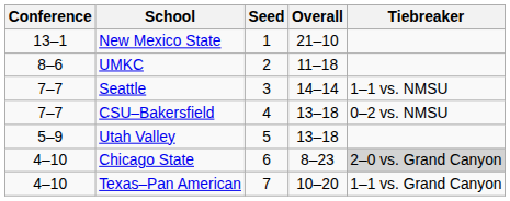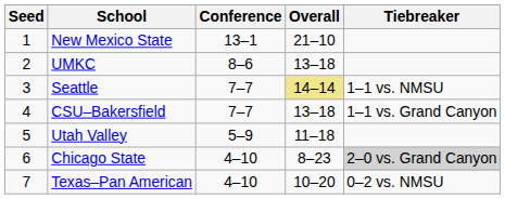columns swapped: Seed <-> Conference
UMKC | Overall: 11–18 -> 13–18
Seattle | Overall: no background -> khaki background
CSU–Bakersfield | Tiebreaker: 0–2 vs. NMSU -> 1–1 vs. Grand Canyon
Utah Valley | Overall: 13–18 -> 11–18
Texas–Pan American | Tiebreaker: 1–1 vs. Grand Canyon -> 0–2 vs. NMSU
